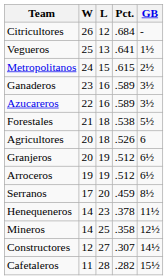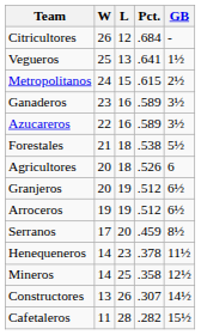Constructores | W: 12 -> 13
Constructores | L: 27 -> 26
